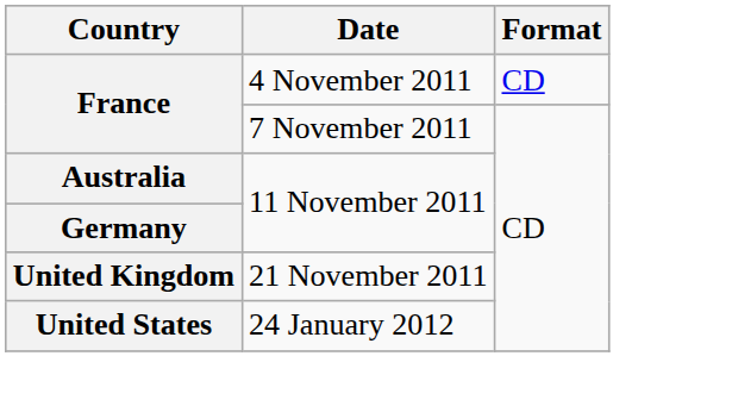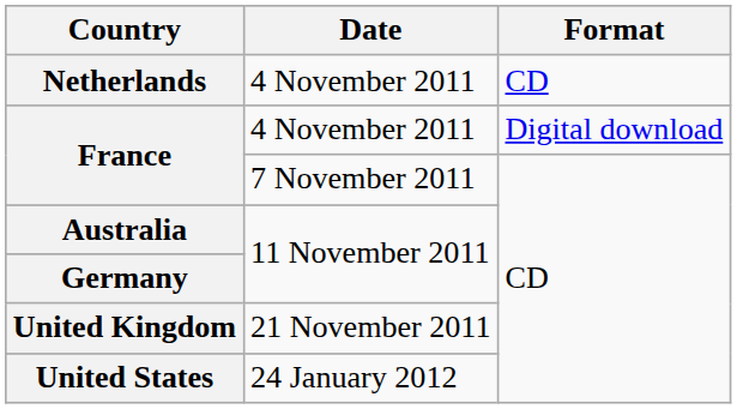+ row: Netherlands | 4 November 2011 | CD
France / 4 November 2011 | Format: CD -> Digital download
